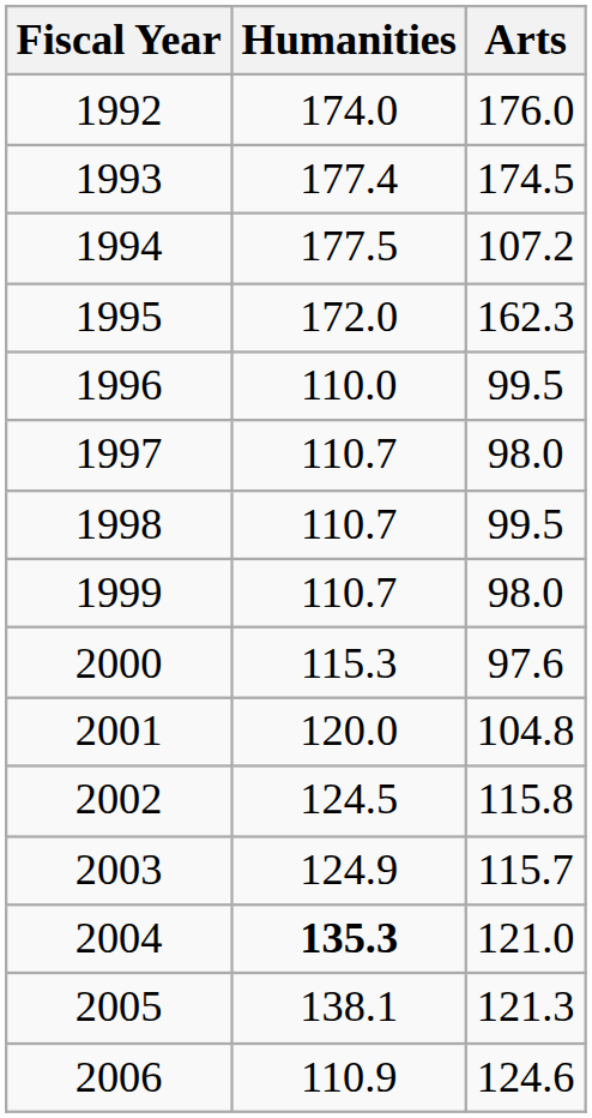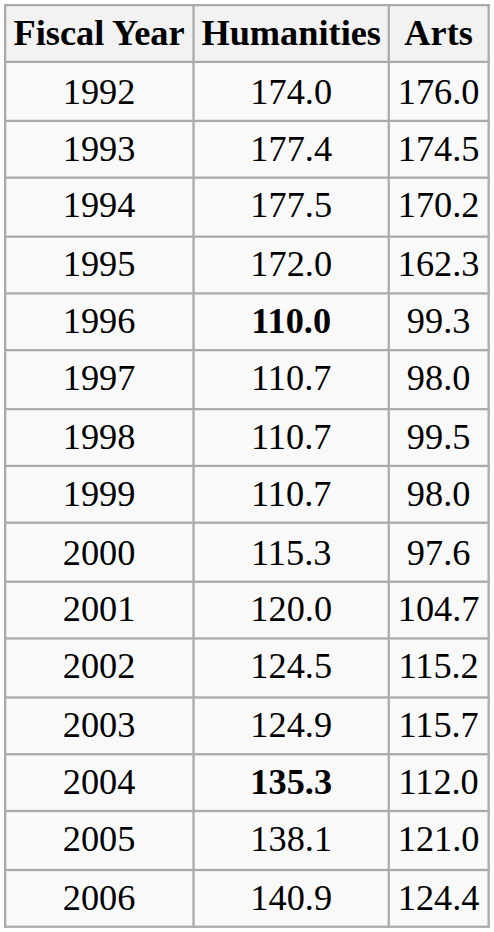1994 | Arts: 107.2 -> 170.2
1996 | Humanities: normal -> bold
1996 | Arts: 99.5 -> 99.3
2001 | Arts: 104.8 -> 104.7
2002 | Arts: 115.8 -> 115.2
2004 | Arts: 121.0 -> 112.0
2005 | Arts: 121.3 -> 121.0
2006 | Humanities: 110.9 -> 140.9
2006 | Arts: 124.6 -> 124.4
